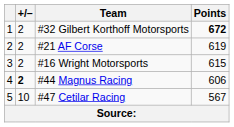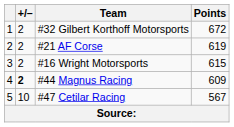#32 Gilbert Korthoff Motorsports | Points: bold -> normal
#44 Magnus Racing | Points: 606 -> 609
